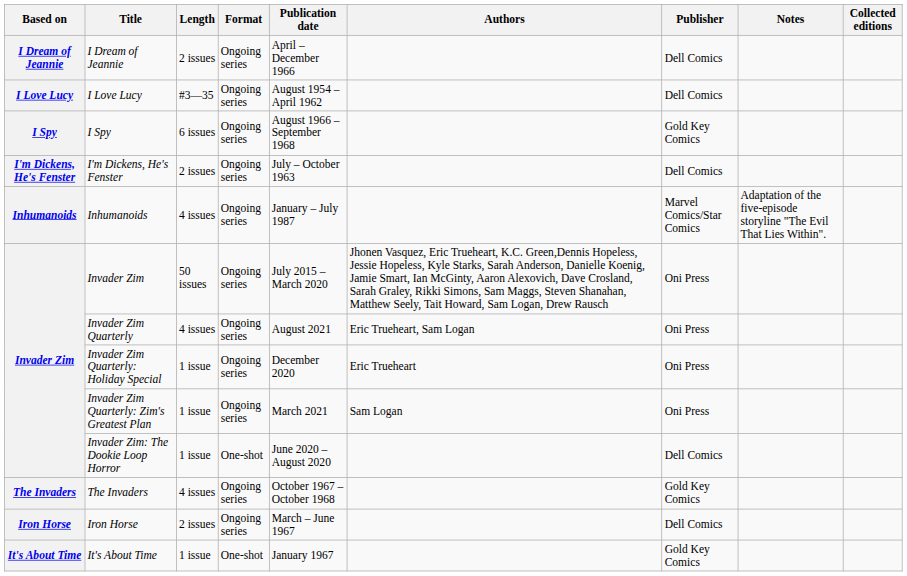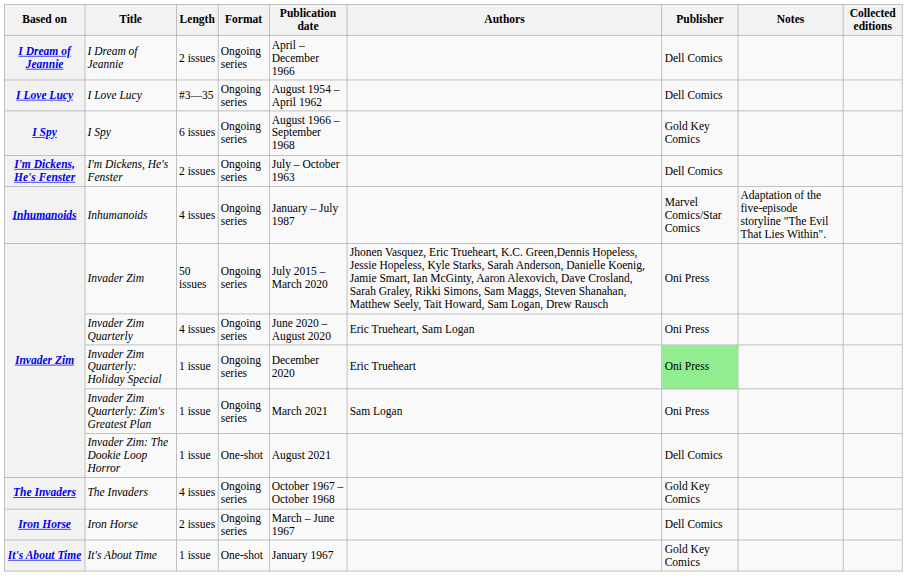Invader Zim Quarterly | Publication date: August 2021 -> June 2020 – August 2020
Invader Zim Quarterly: Holiday Special | Publisher: no background -> lightgreen background
Invader Zim: The Dookie Loop Horror | Publication date: June 2020 – August 2020 -> August 2021
